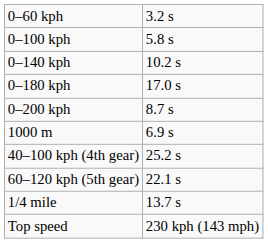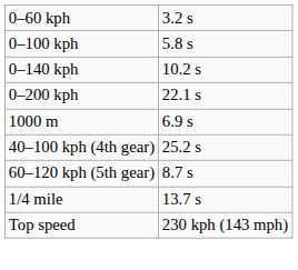- row: 0–180 kph | 17.0 s
0–200 kph | column 2: 8.7 s -> 22.1 s
60–120 kph (5th gear) | column 2: 22.1 s -> 8.7 s
